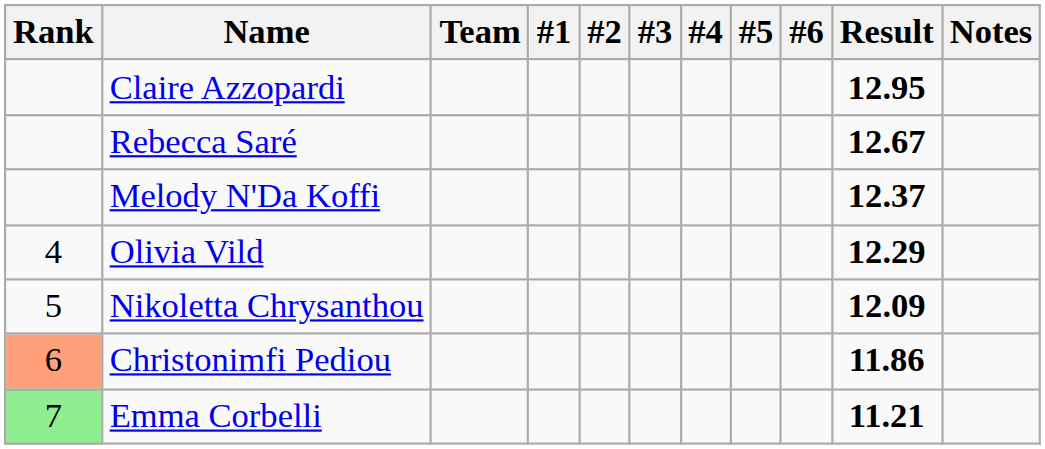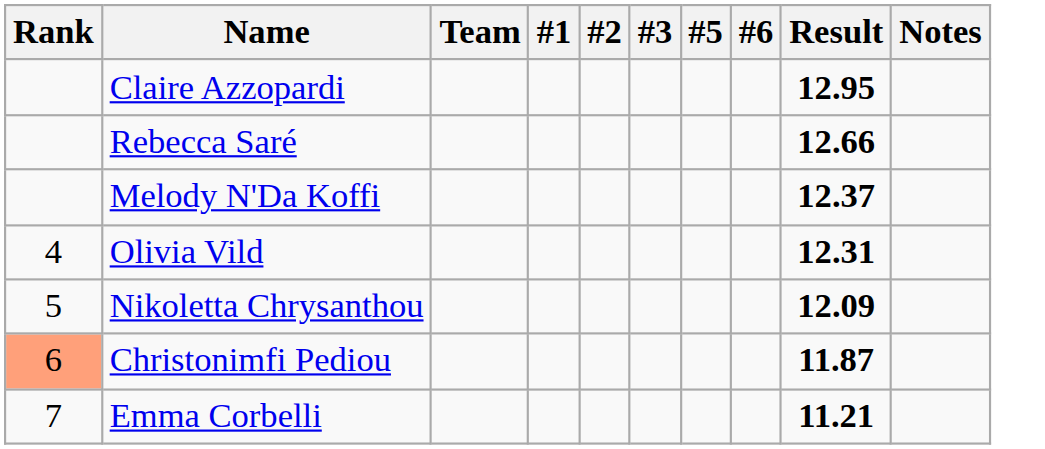- column: #4
Rebecca Saré | Result: 12.67 -> 12.66
Olivia Vild | Result: 12.29 -> 12.31
Christonimfi Pediou | Result: 11.86 -> 11.87
Emma Corbelli | Rank: lightgreen background -> no background
